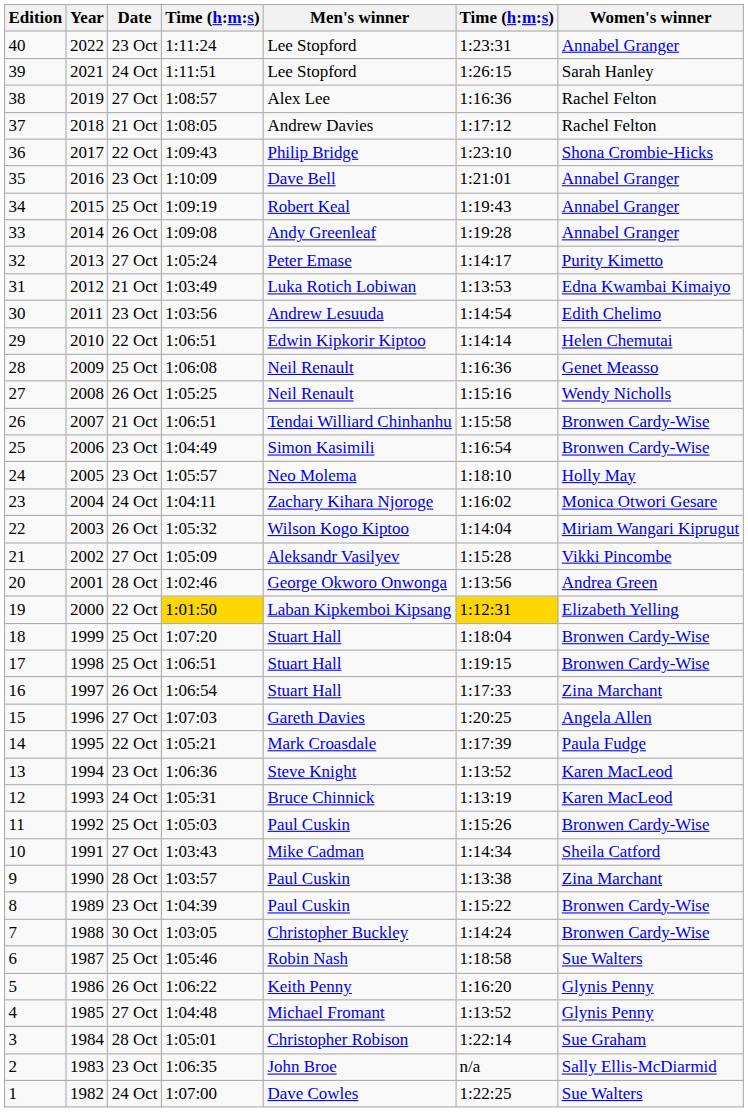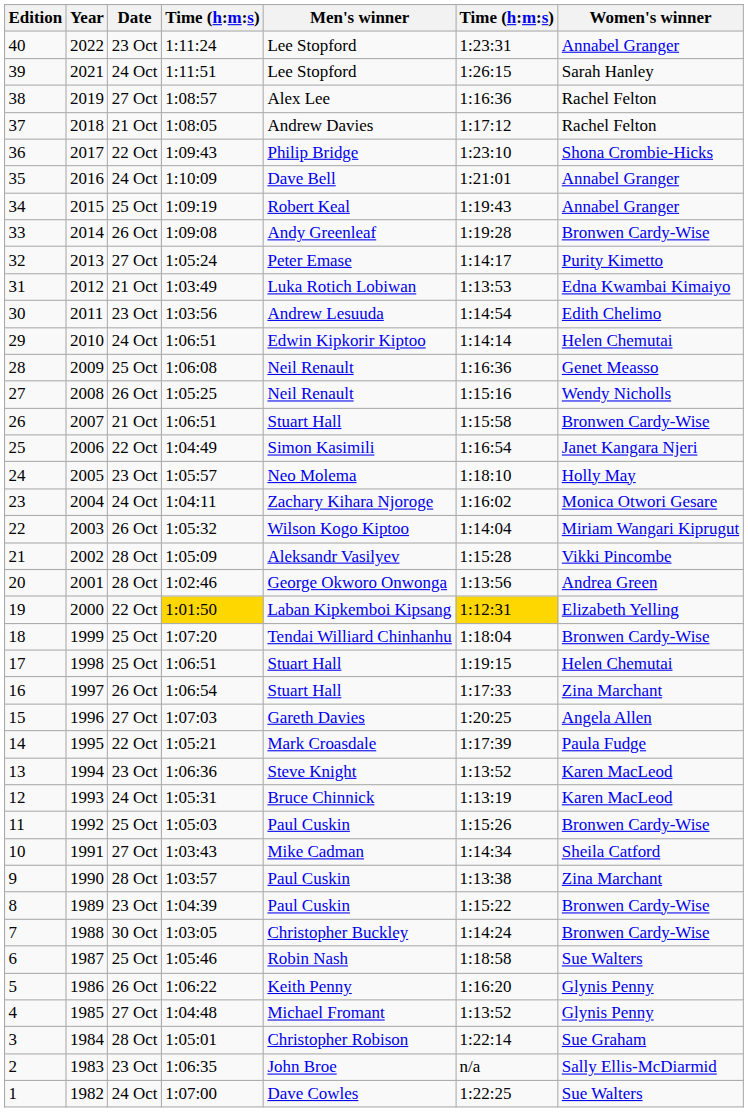35 | Date: 23 Oct -> 24 Oct
33 | Women's winner: Annabel Granger -> Bronwen Cardy-Wise
29 | Date: 22 Oct -> 24 Oct
26 | Men's winner: Tendai Williard Chinhanhu -> Stuart Hall
25 | Date: 23 Oct -> 22 Oct
25 | Women's winner: Bronwen Cardy-Wise -> Janet Kangara Njeri
21 | Date: 27 Oct -> 28 Oct
18 | Men's winner: Stuart Hall -> Tendai Williard Chinhanhu
17 | Women's winner: Bronwen Cardy-Wise -> Helen Chemutai
